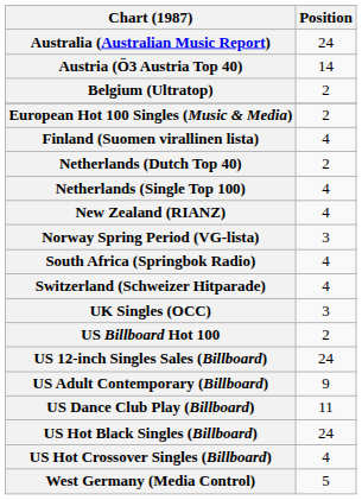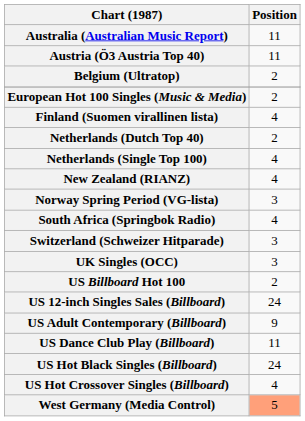Australia (Australian Music Report) | Position: 24 -> 11
Austria (Ö3 Austria Top 40) | Position: 14 -> 11
Switzerland (Schweizer Hitparade) | Position: 4 -> 3
West Germany (Media Control) | Position: no background -> lightsalmon background
